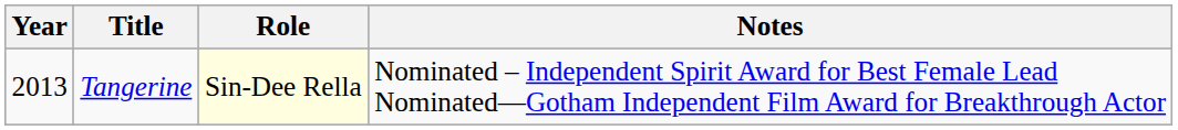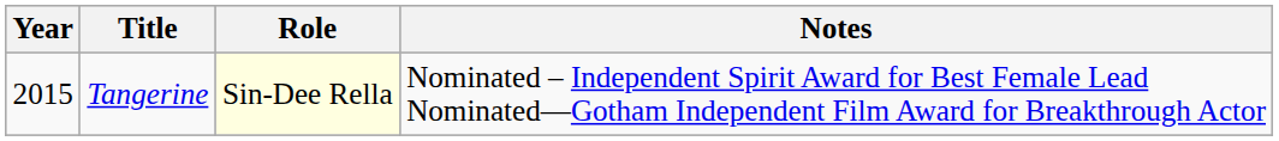Tangerine | Year: 2013 -> 2015
